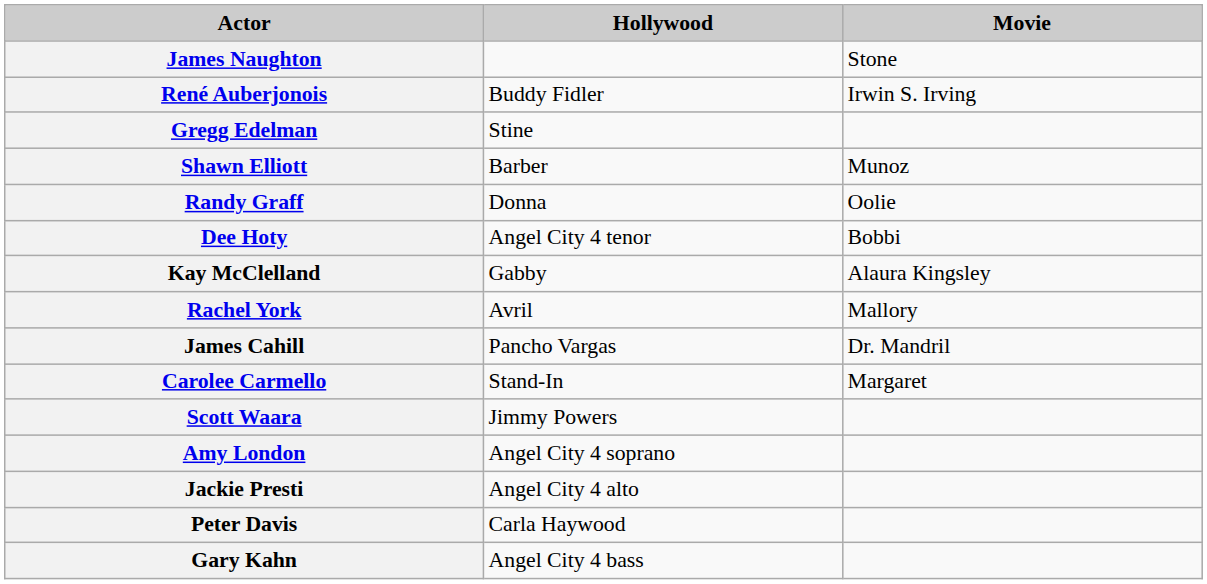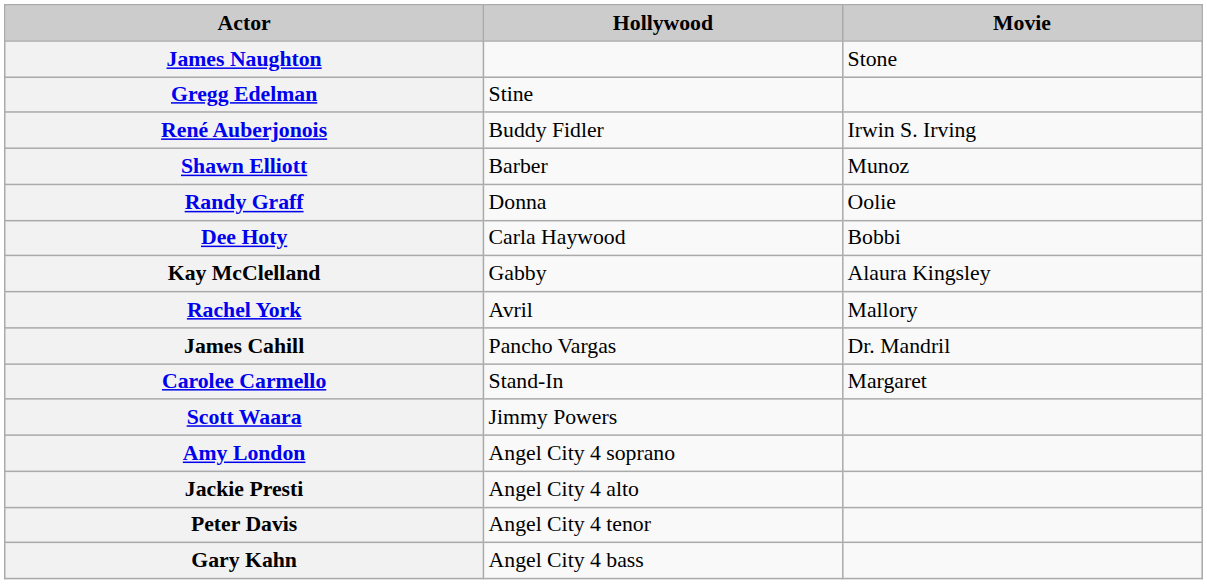rows swapped: Gregg Edelman <-> René Auberjonois
Dee Hoty | Hollywood: Angel City 4 tenor -> Carla Haywood
Peter Davis | Hollywood: Carla Haywood -> Angel City 4 tenor
